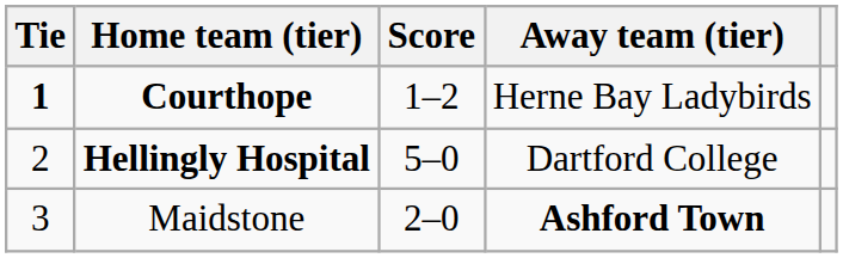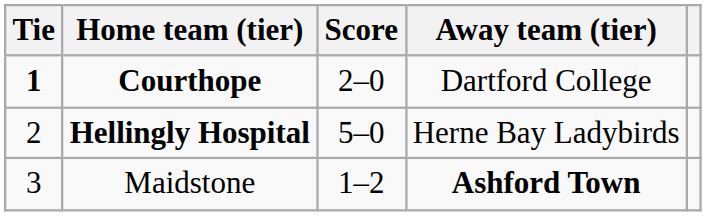Courthope | Score: 1–2 -> 2–0
Courthope | Away team (tier): Herne Bay Ladybirds -> Dartford College
Hellingly Hospital | Away team (tier): Dartford College -> Herne Bay Ladybirds
Maidstone | Score: 2–0 -> 1–2
